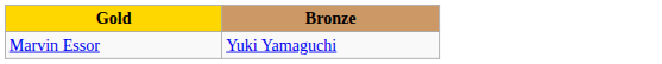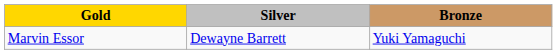+ column: Silver | Dewayne Barrett
